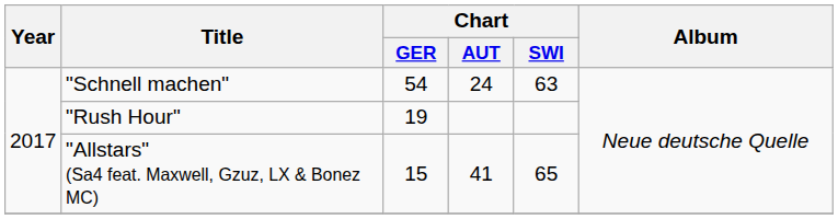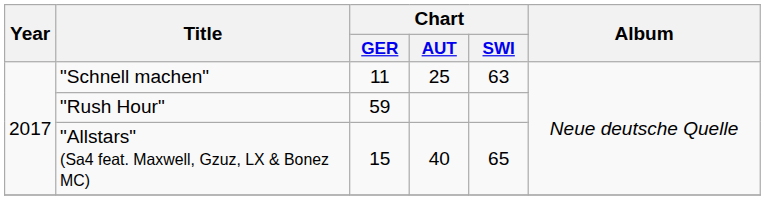"Schnell machen" | Chart / GER: 54 -> 11
"Schnell machen" | Chart / AUT: 24 -> 25
"Rush Hour" | Chart / GER: 19 -> 59
"Allstars" (Sa4 feat. Maxwell, Gzuz, LX & Bonez MC) | Chart / AUT: 41 -> 40
